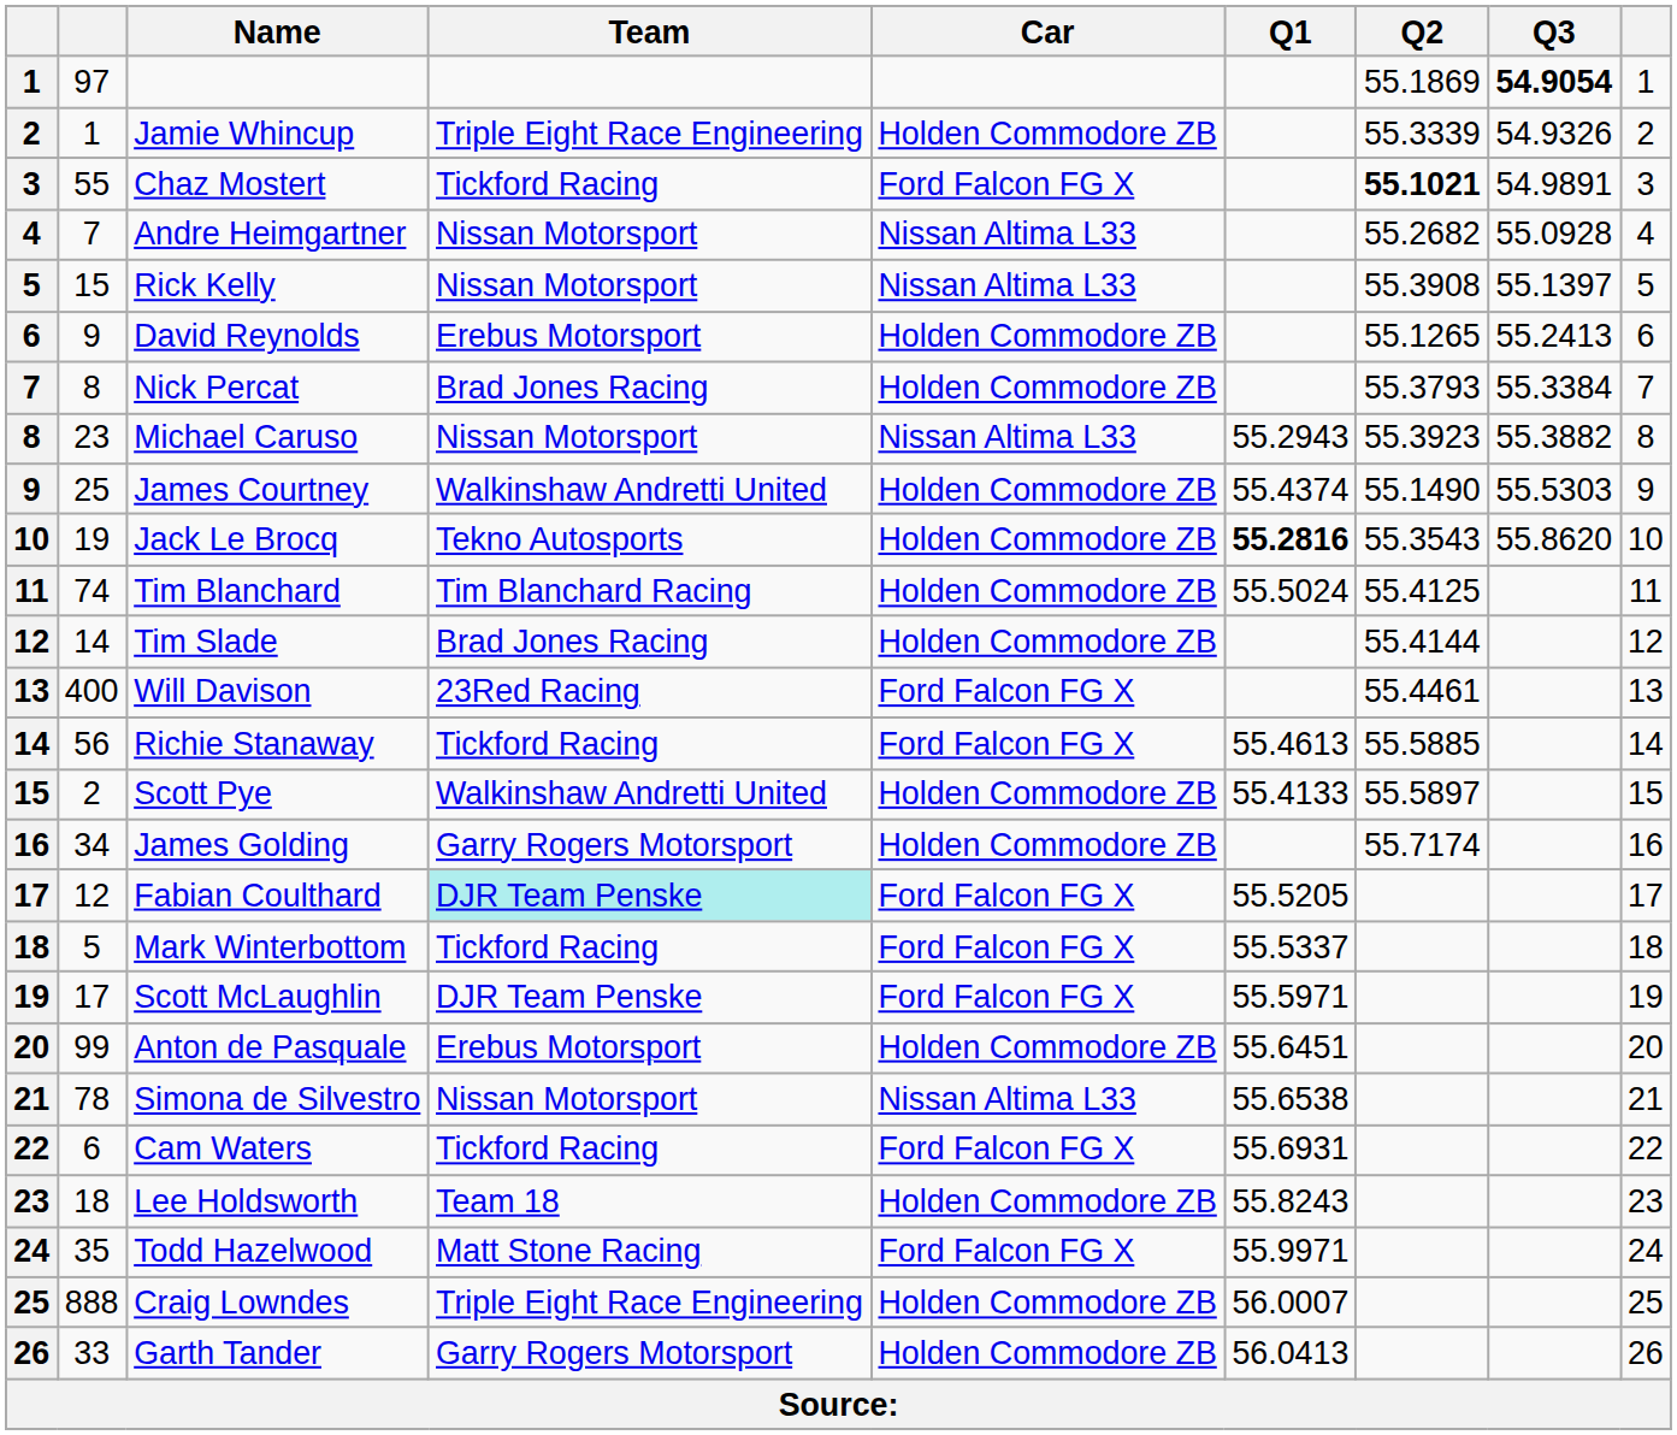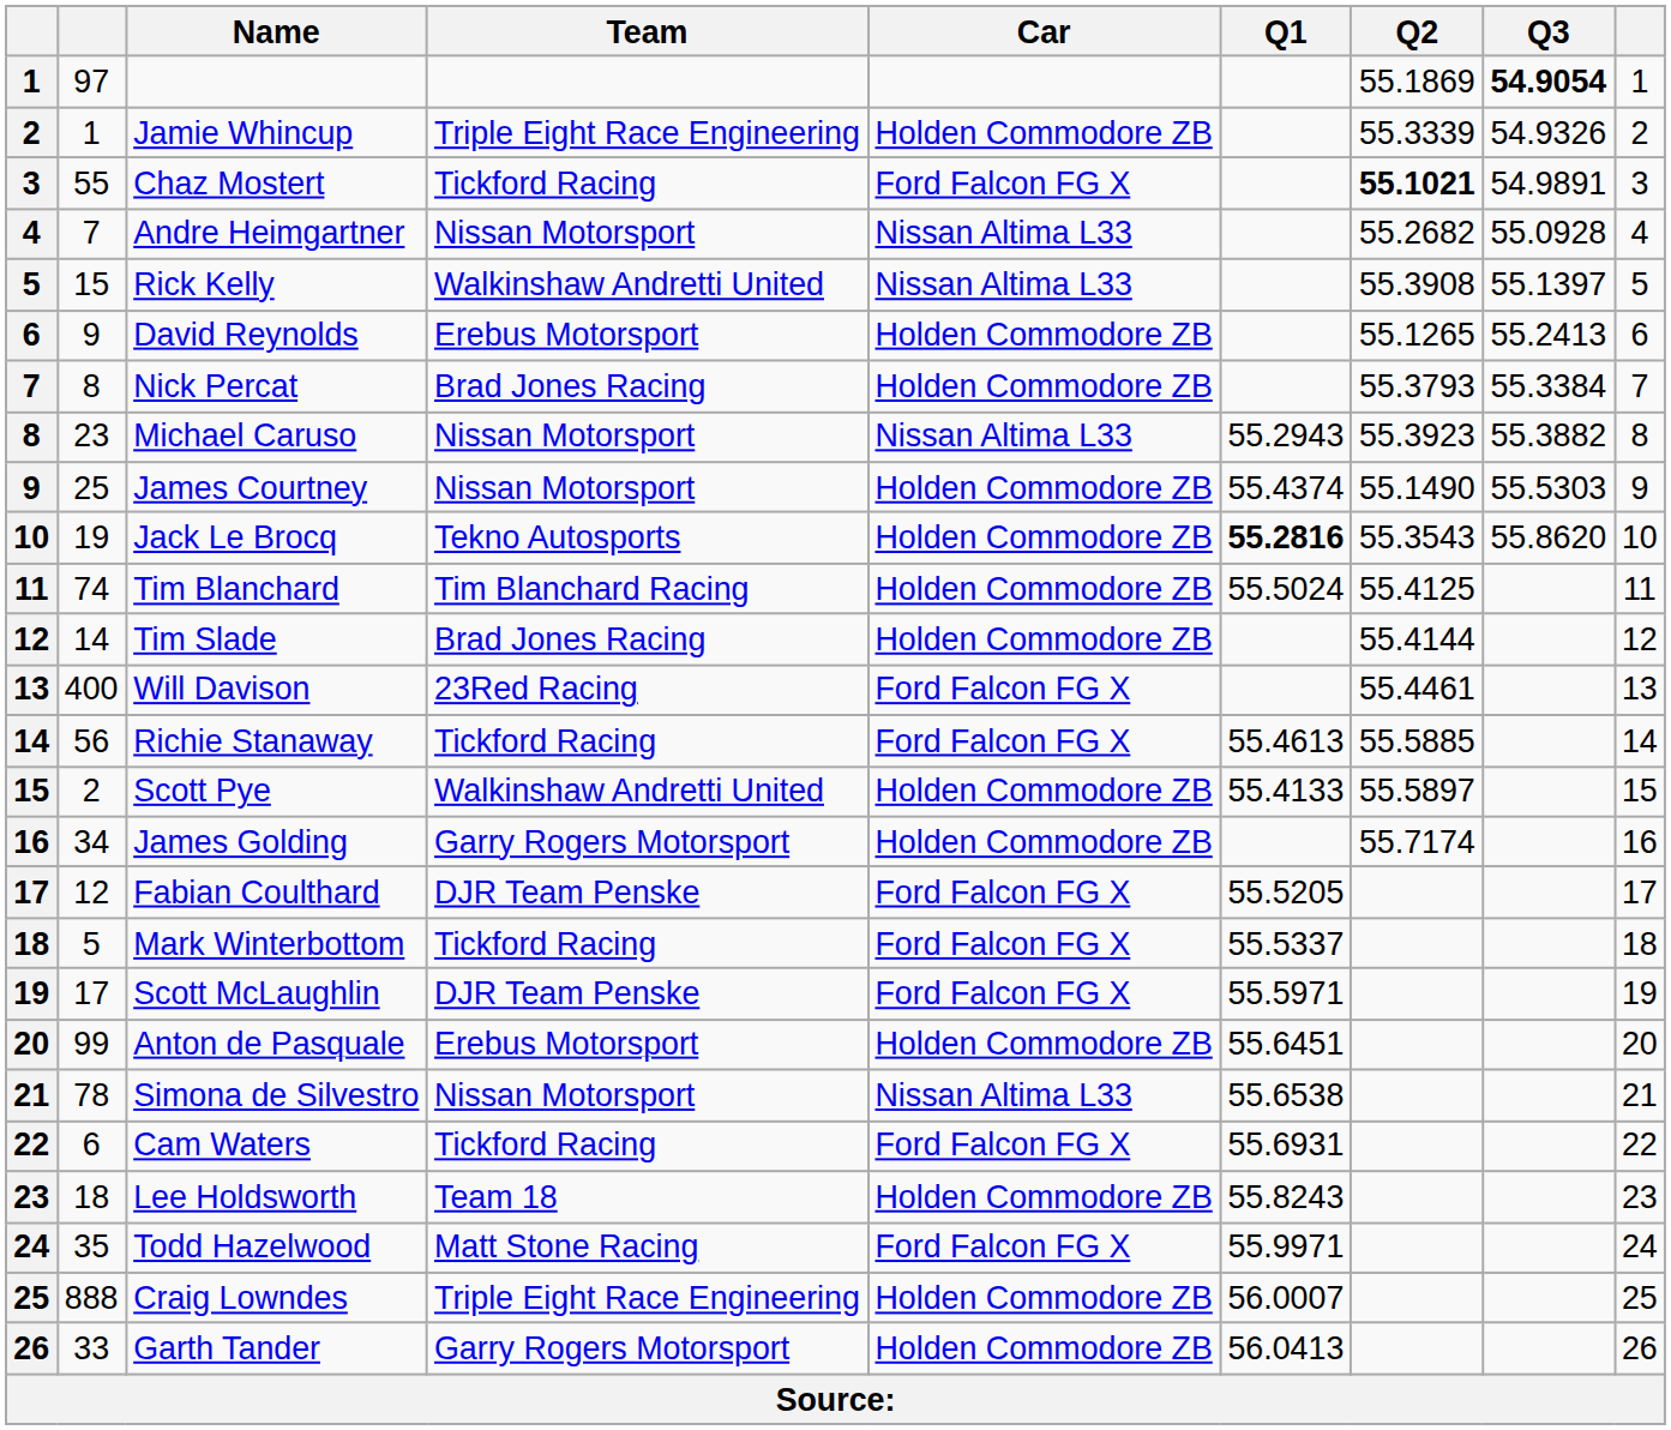Rick Kelly | Team: Nissan Motorsport -> Walkinshaw Andretti United
James Courtney | Team: Walkinshaw Andretti United -> Nissan Motorsport
Fabian Coulthard | Team: paleturquoise background -> no background
